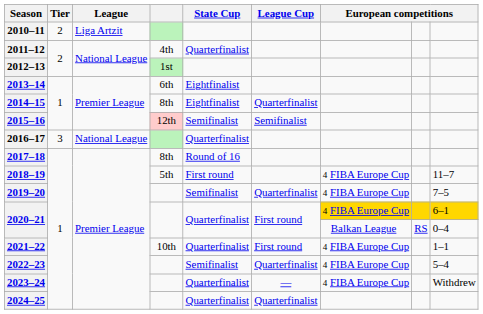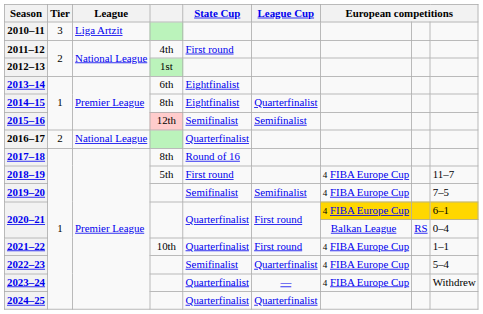2010–11 | Tier: 2 -> 3
2011–12 | State Cup: Quarterfinalist -> First round
2016–17 | Tier: 3 -> 2
2019–20 | League Cup: Quarterfinalist -> Semifinalist
